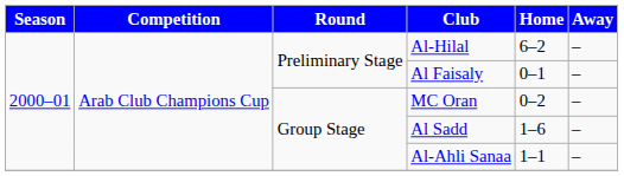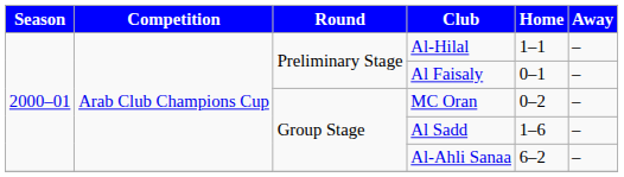Al-Hilal | Home: 6–2 -> 1–1
Al-Ahli Sanaa | Home: 1–1 -> 6–2
